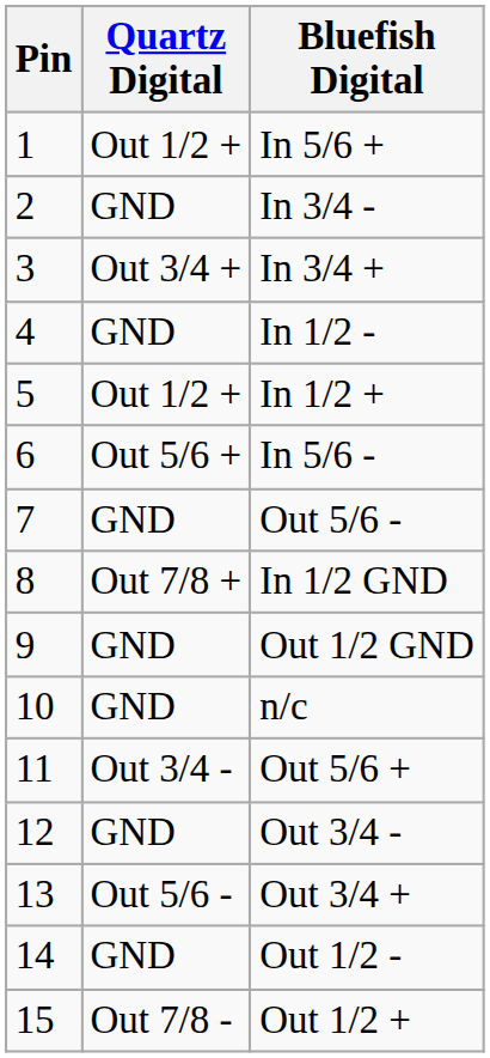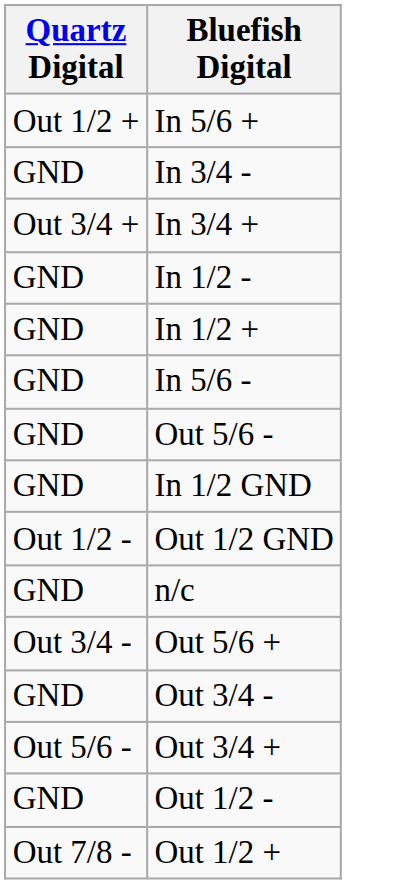- column: Pin | 1 | 2 | 3 | 4 | 5 | 6 | 7 | 8 | 9 | 10 | 11 | 12 | 13 | 14 | 15
In 1/2 + | Quartz Digital: Out 1/2 + -> GND
In 5/6 - | Quartz Digital: Out 5/6 + -> GND
In 1/2 GND | Quartz Digital: Out 7/8 + -> GND
Out 1/2 GND | Quartz Digital: GND -> Out 1/2 -
